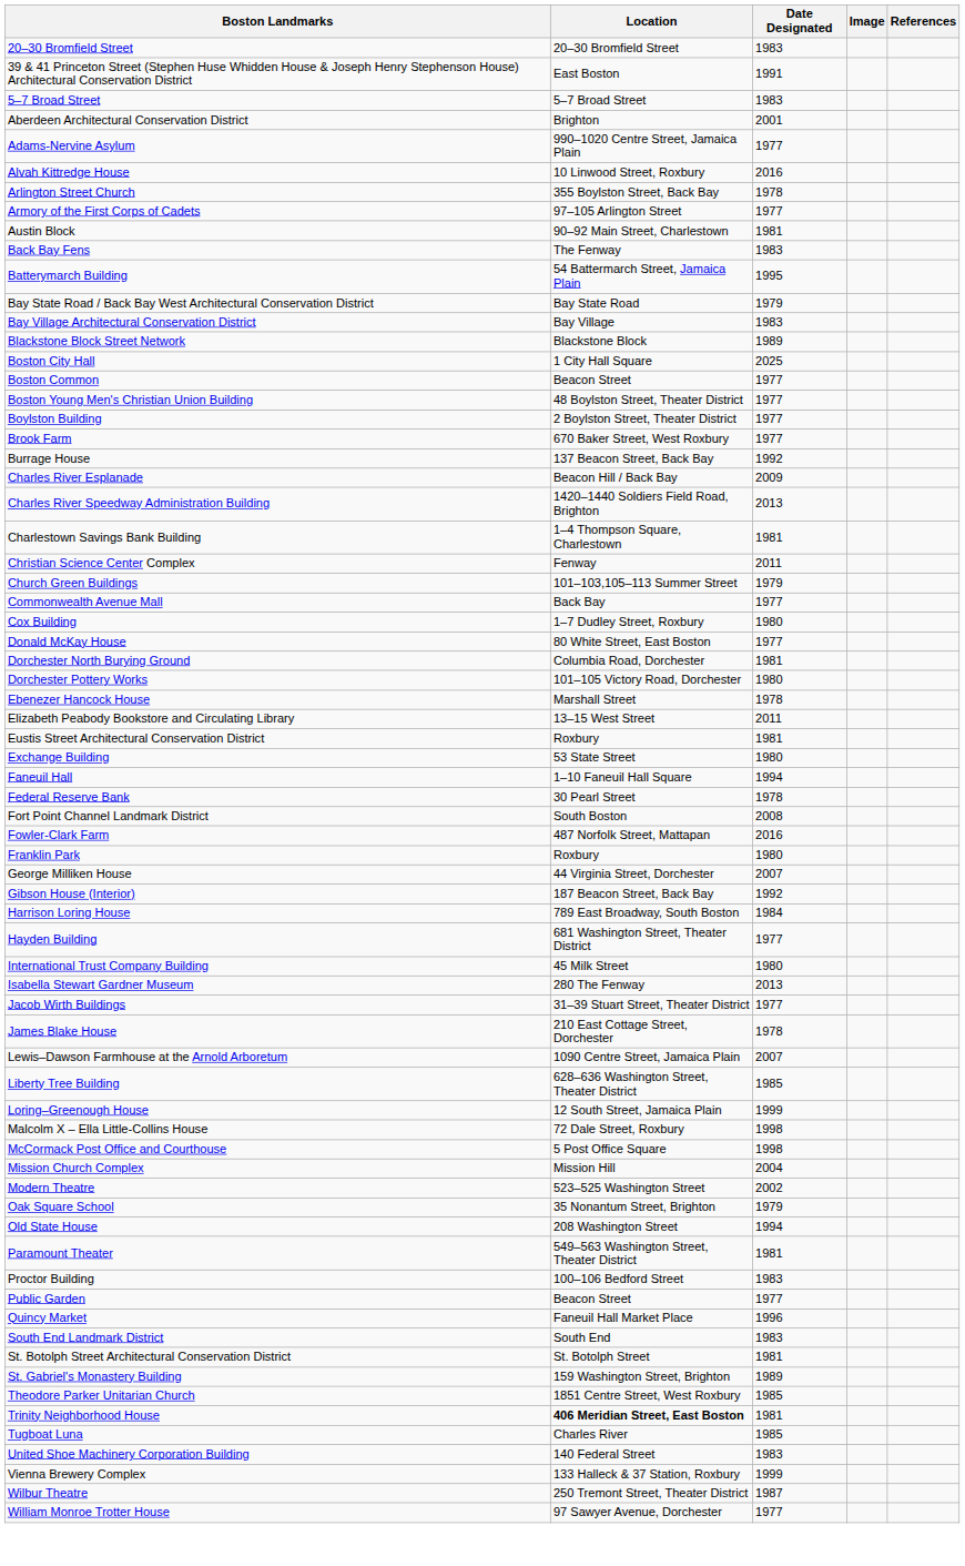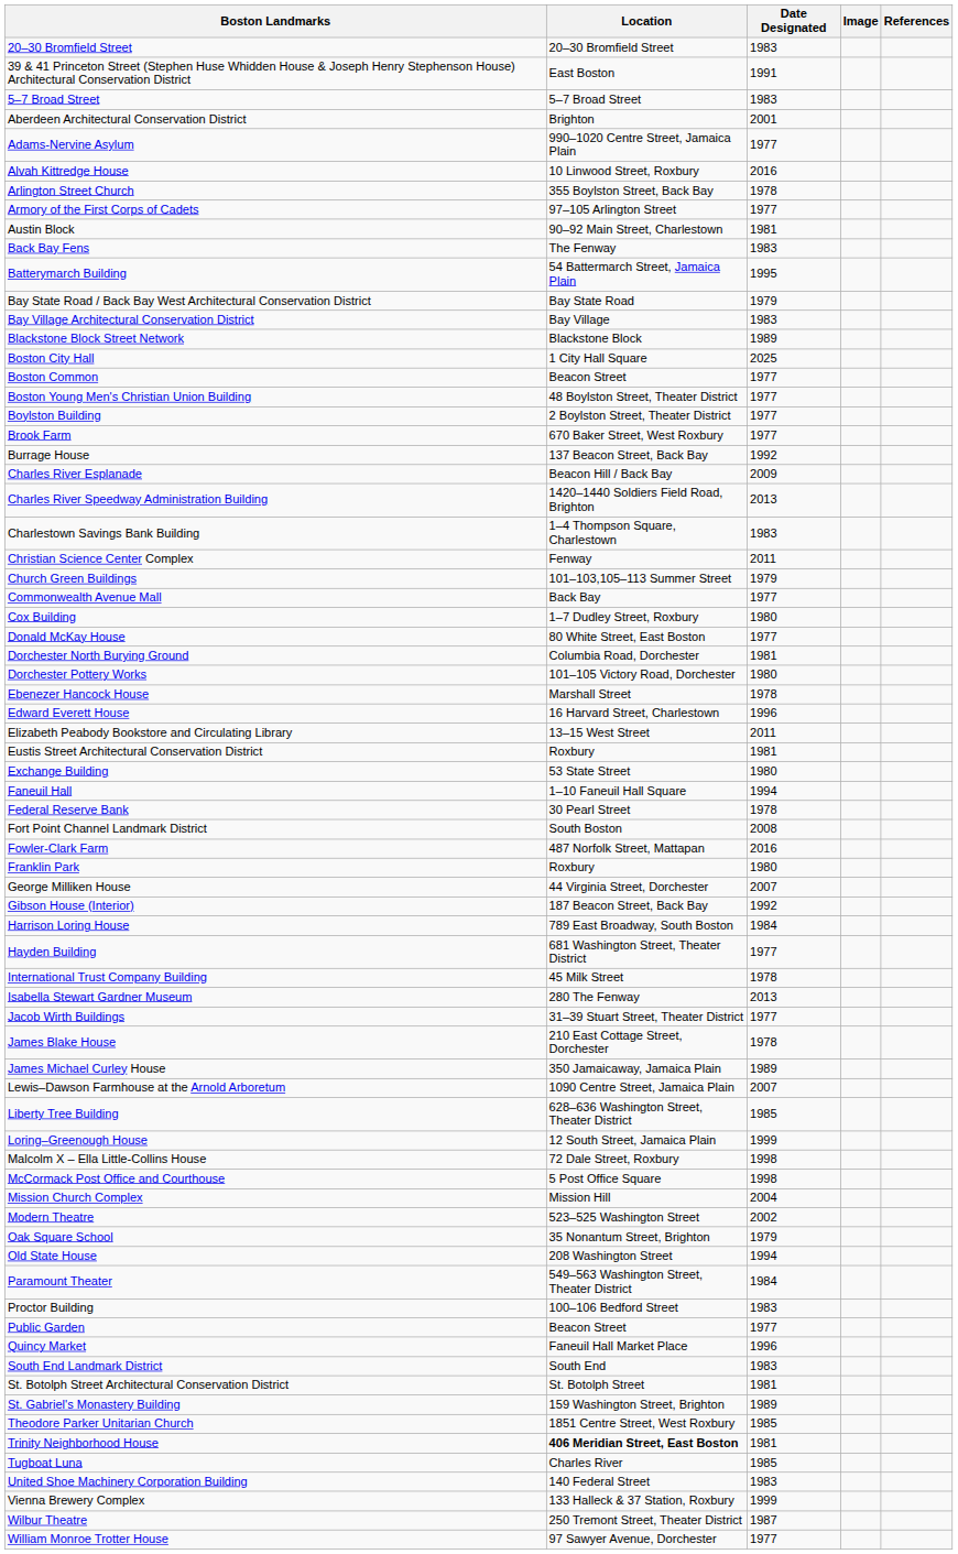Charlestown Savings Bank Building | Date Designated: 1981 -> 1983
+ row: Edward Everett House | 16 Harvard Street, Charlestown | 1996
International Trust Company Building | Date Designated: 1980 -> 1978
+ row: James Michael Curley House | 350 Jamaicaway, Jamaica Plain | 1989
Paramount Theater | Date Designated: 1981 -> 1984
